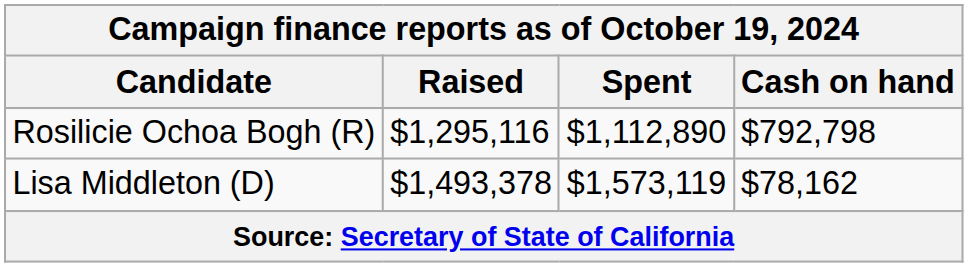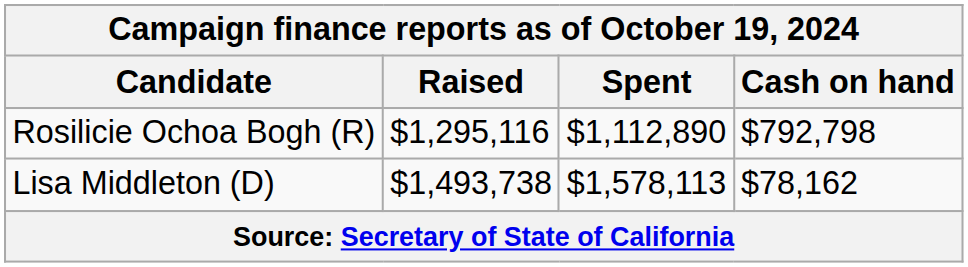Lisa Middleton (D) | Raised: $1,493,378 -> $1,493,738
Lisa Middleton (D) | Spent: $1,573,119 -> $1,578,113
